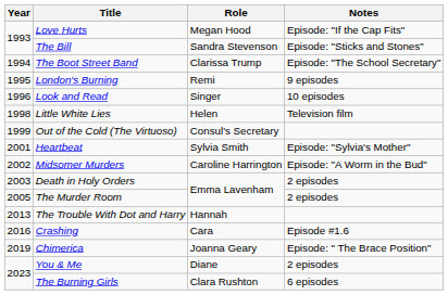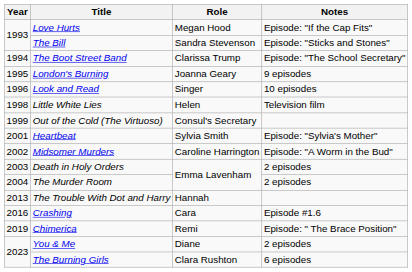London's Burning | Role: Remi -> Joanna Geary
The Murder Room | Year: 2005 -> 2004
Chimerica | Role: Joanna Geary -> Remi
